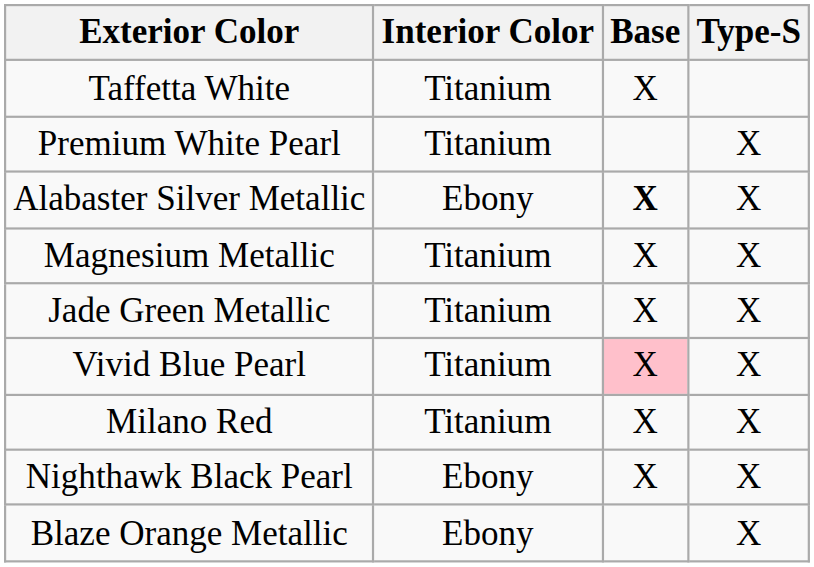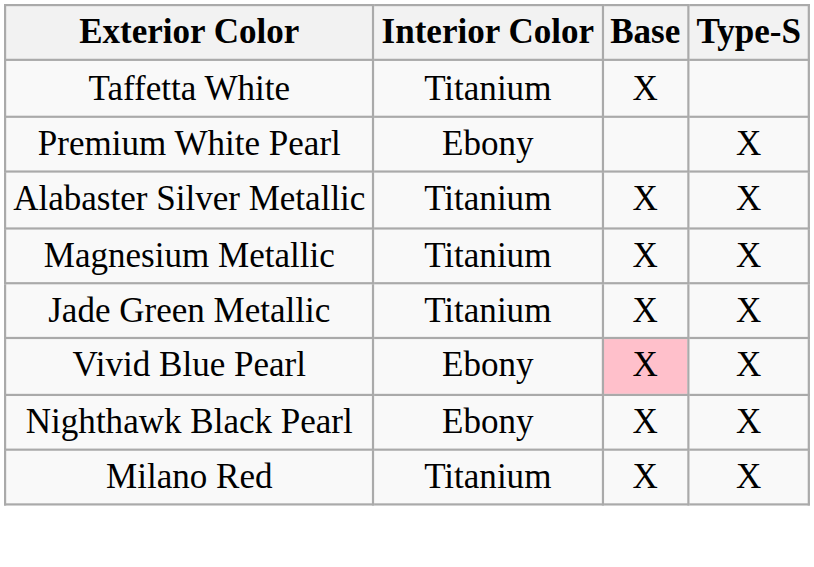Premium White Pearl | Interior Color: Titanium -> Ebony
Alabaster Silver Metallic | Interior Color: Ebony -> Titanium
Alabaster Silver Metallic | Base: bold -> normal
Vivid Blue Pearl | Interior Color: Titanium -> Ebony
rows swapped: Nighthawk Black Pearl <-> Milano Red
- row: Blaze Orange Metallic | Ebony | X
